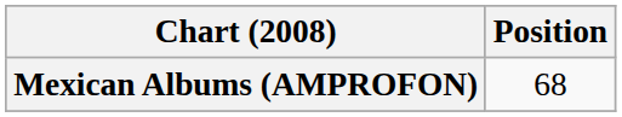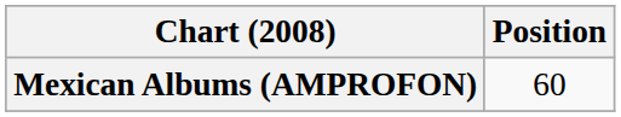Mexican Albums (AMPROFON) | Position: 68 -> 60
